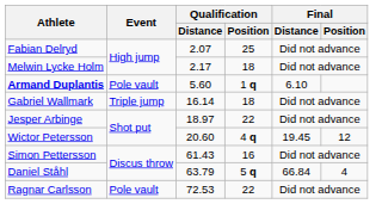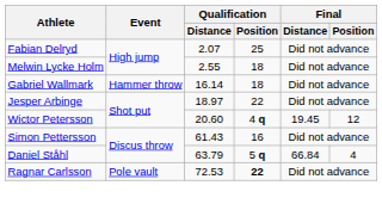Melwin Lycke Holm | Qualification / Distance: 2.17 -> 2.55
- row: Armand Duplantis | Pole vault | 5.60 | 1 q | 6.10
Gabriel Wallmark | Event: Triple jump -> Hammer throw
Ragnar Carlsson | Qualification / Position: normal -> bold
